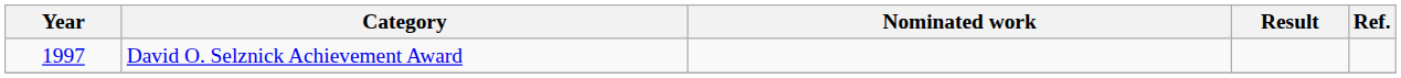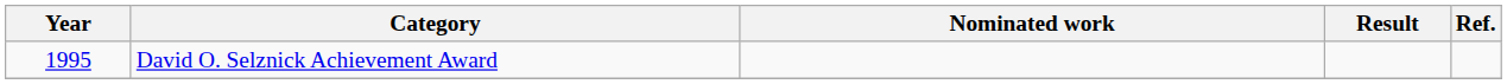David O. Selznick Achievement Award | Year: 1997 -> 1995
